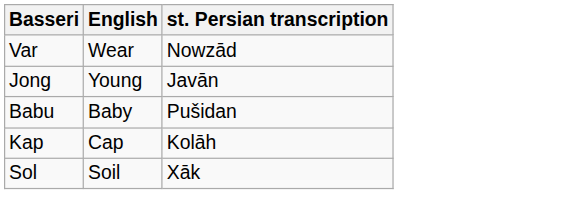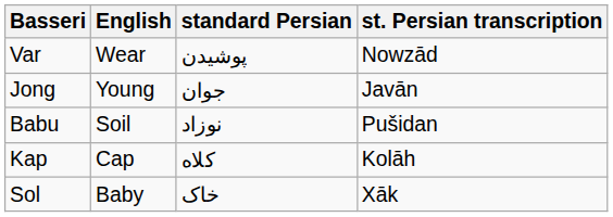+ column: standard Persian | پوشیدن | جوان | نوزاد | کلاه | خاک
Babu | English: Baby -> Soil
Sol | English: Soil -> Baby
